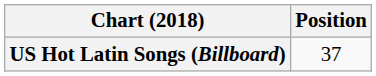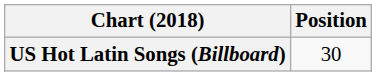US Hot Latin Songs (Billboard) | Position: 37 -> 30
